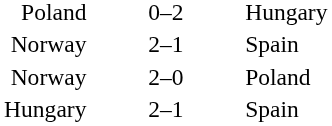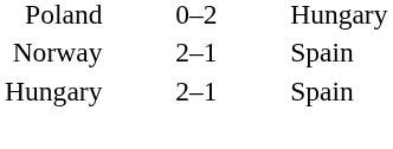- row: Norway | 2–0 | Poland
